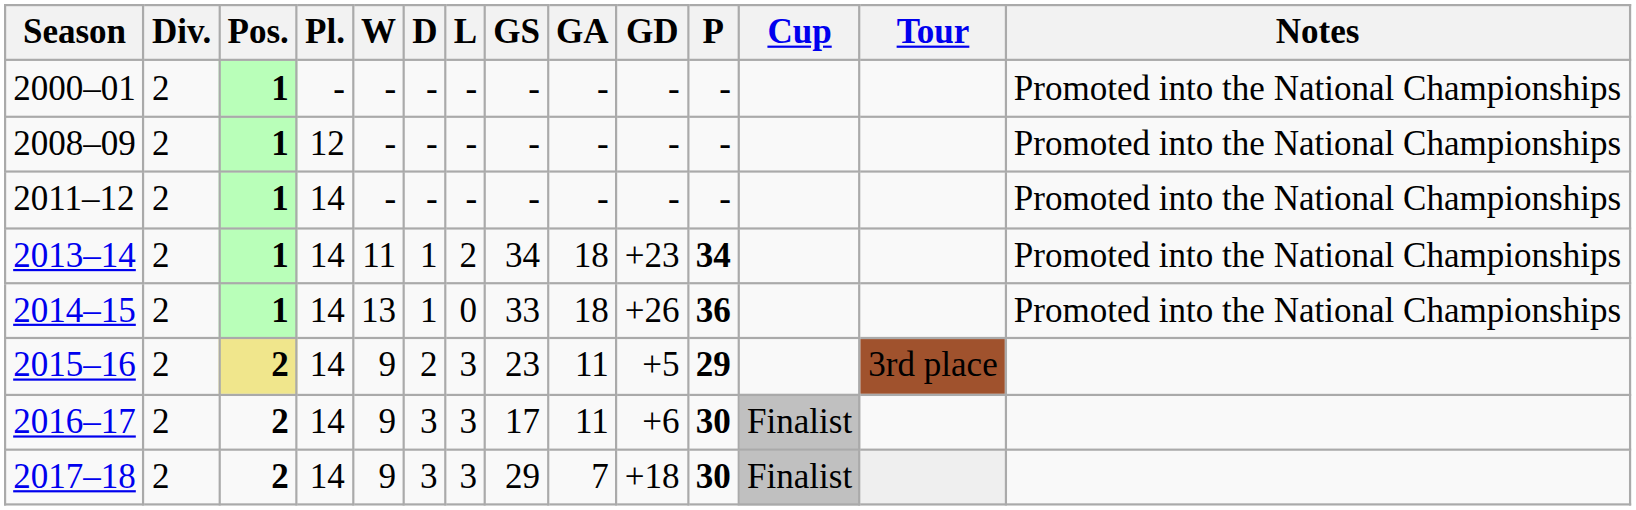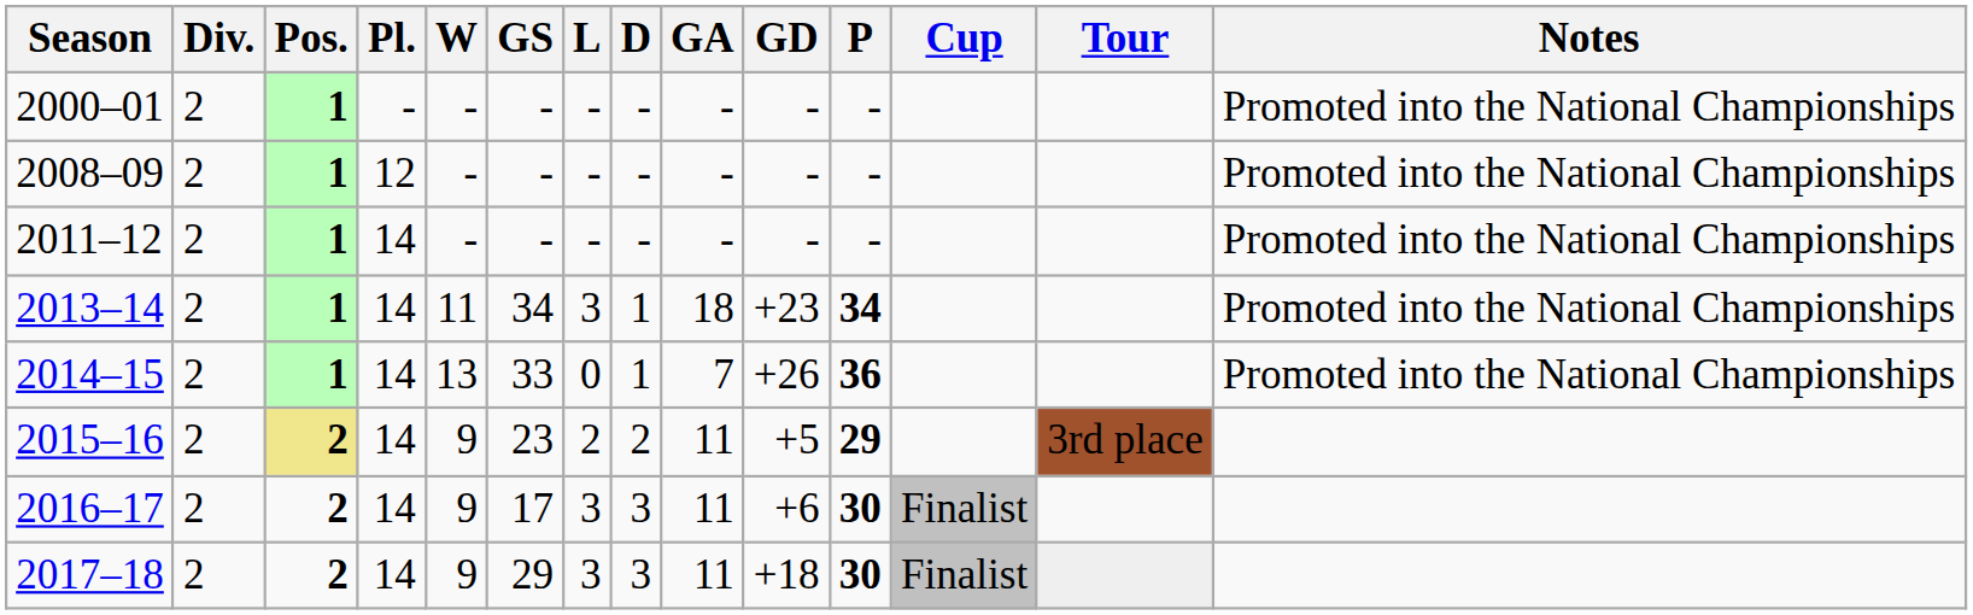columns swapped: D <-> GS
2013–14 | L: 2 -> 3
2014–15 | GA: 18 -> 7
2015–16 | L: 3 -> 2
2017–18 | GA: 7 -> 11
